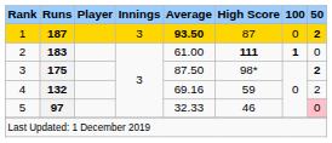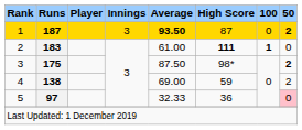4 | Runs: 132 -> 138
4 | Average: 69.16 -> 69.00
5 | High Score: 46 -> 36
